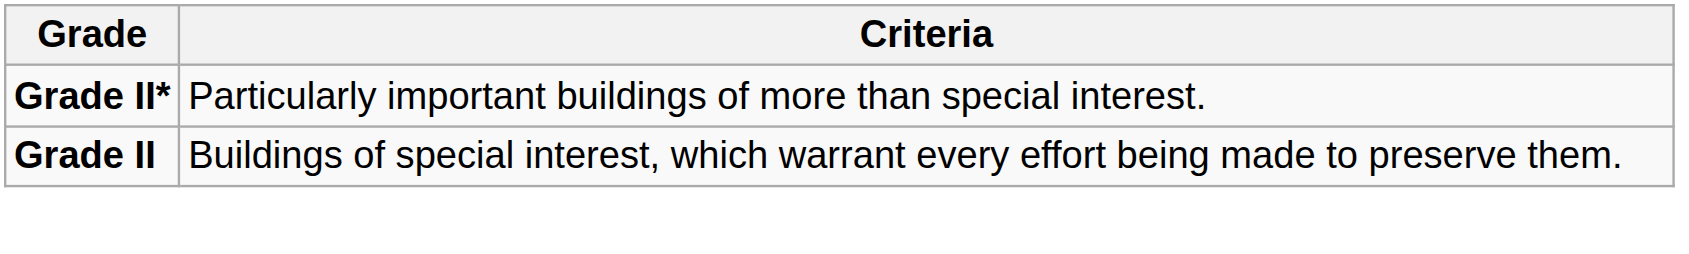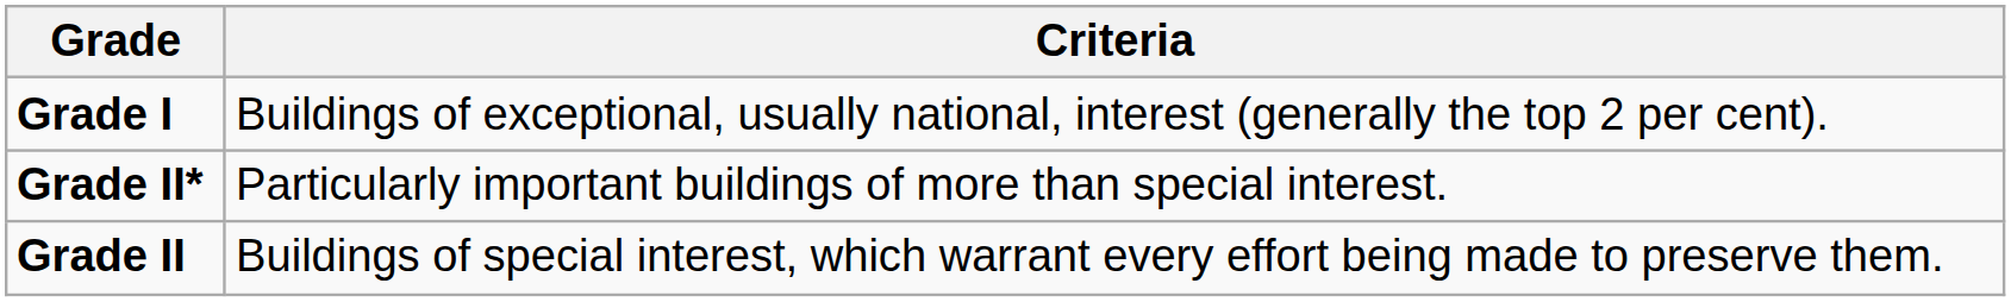+ row: Grade I | Buildings of exceptional, usually national, interest (generally the top 2 per cent).
